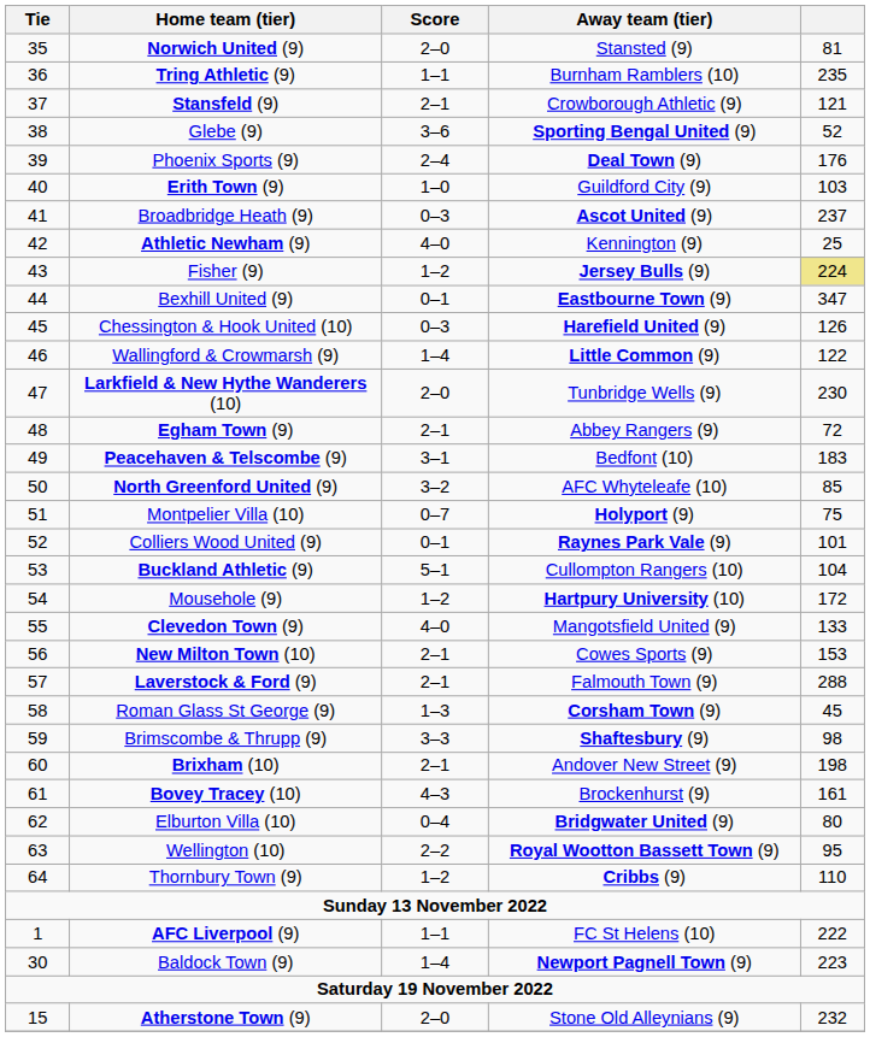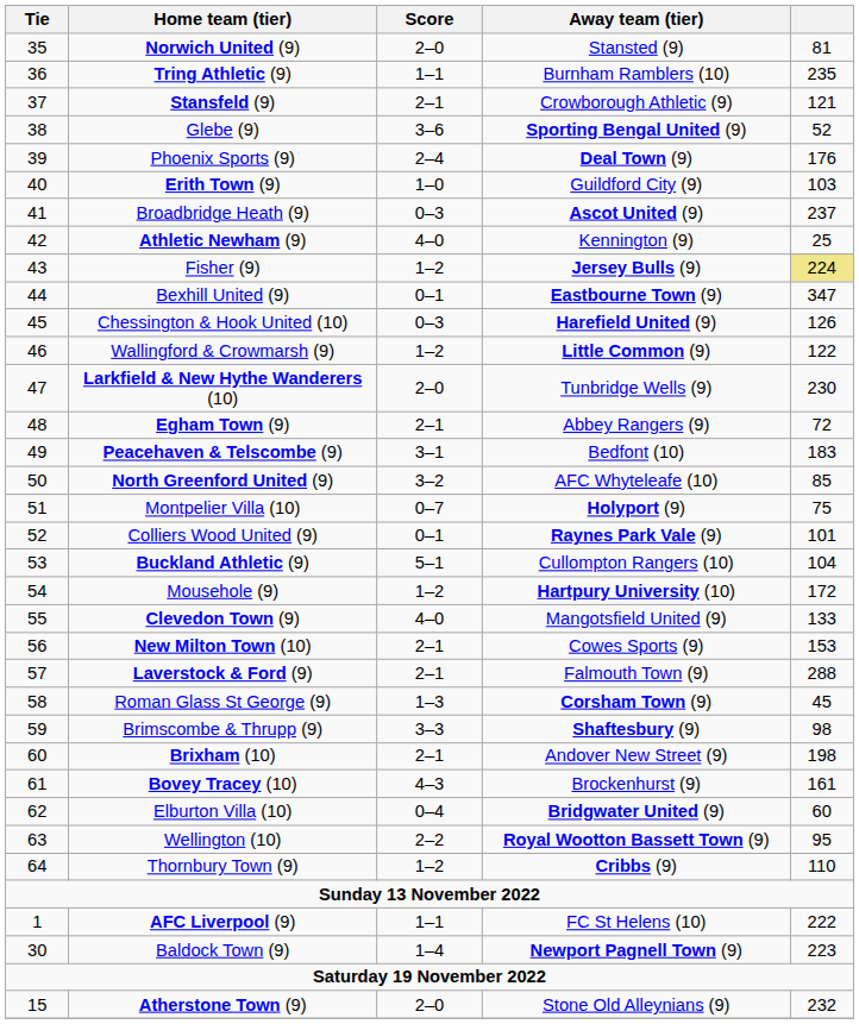Wallingford & Crowmarsh (9) | Score: 1–4 -> 1–2
Elburton Villa (10) | column 5: 80 -> 60
